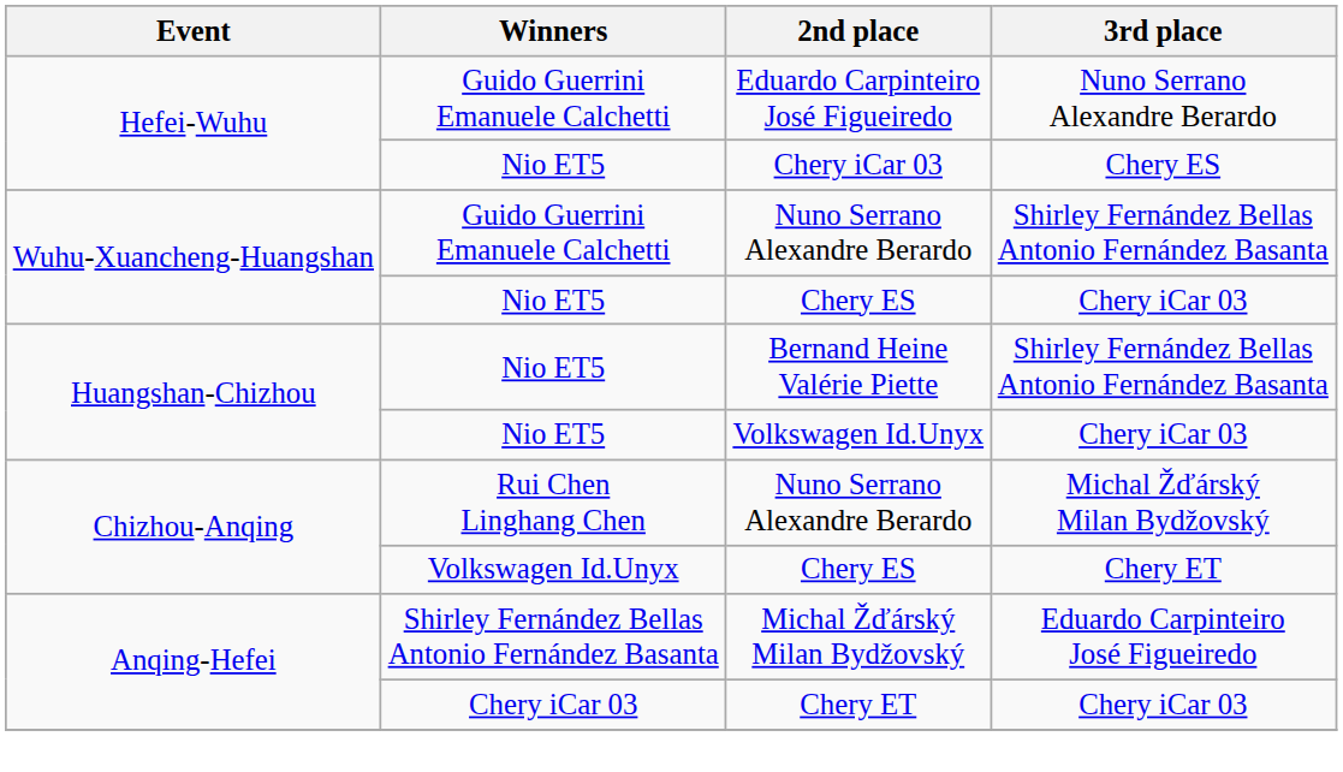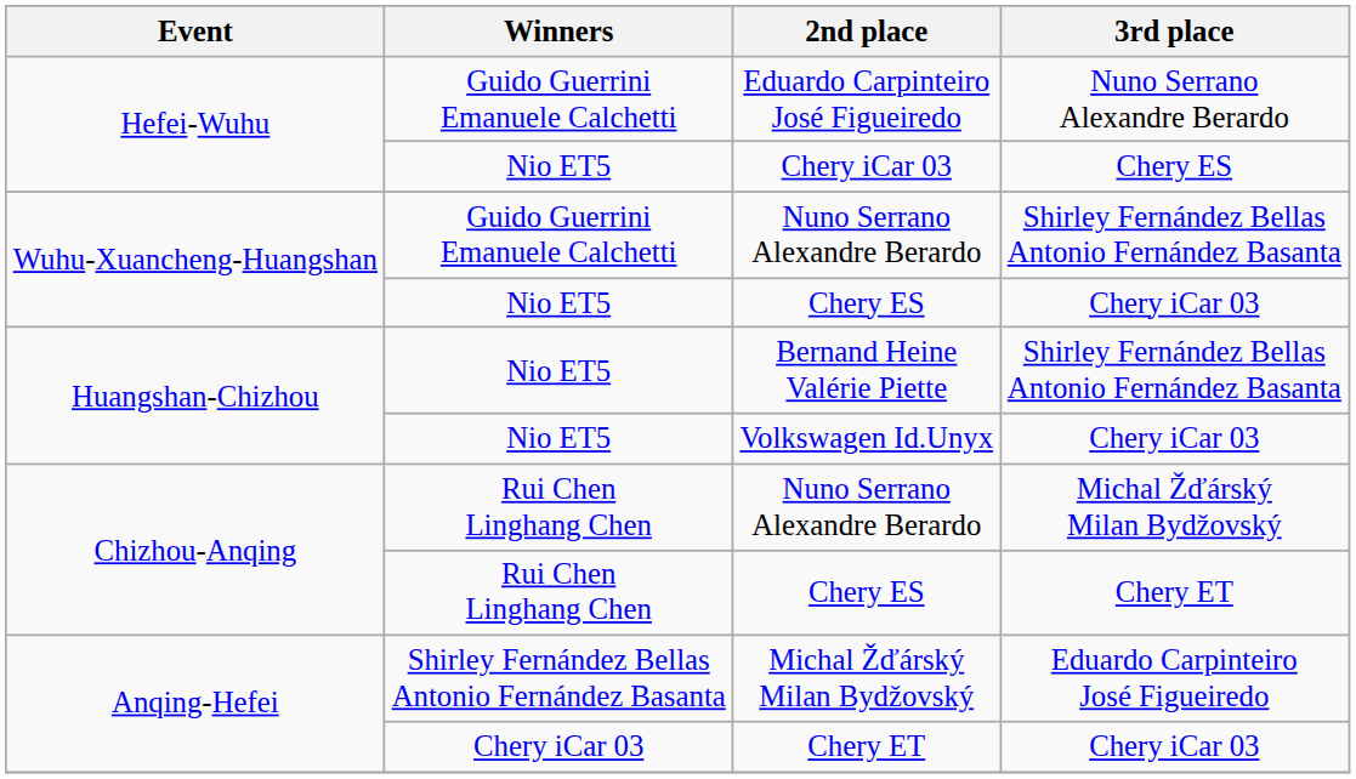Chery ES / Chery ET | Winners: Volkswagen Id.Unyx -> Rui Chen Linghang Chen
